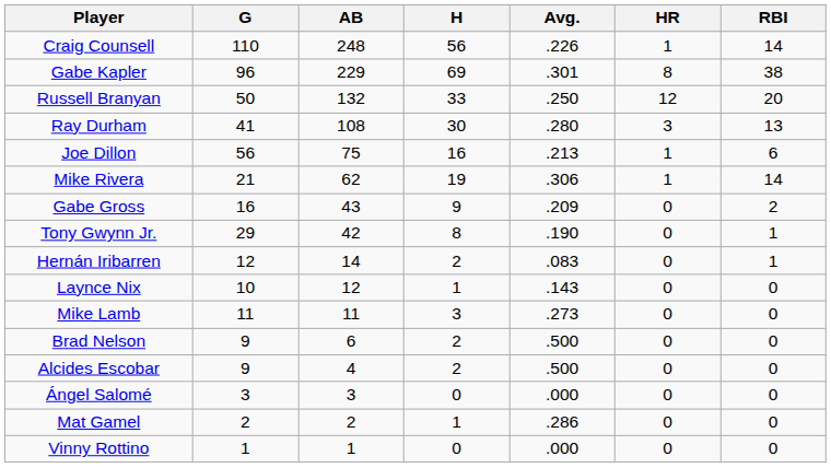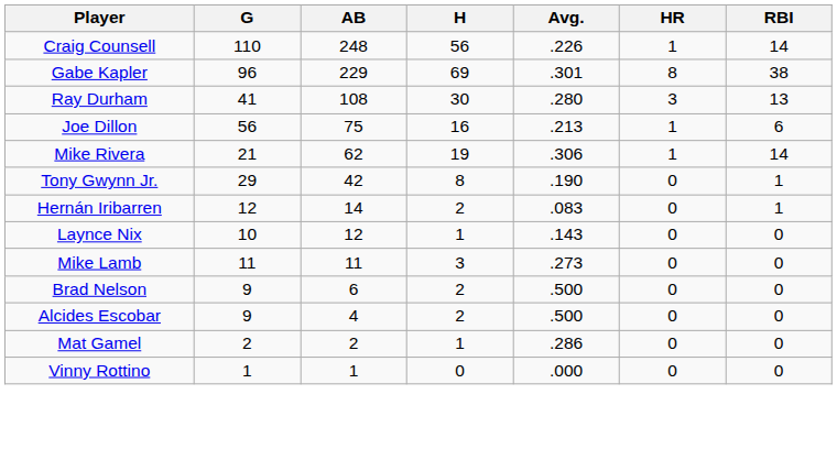- row: Russell Branyan | 50 | 132 | 33 | .250 | 12 | 20
- row: Gabe Gross | 16 | 43 | 9 | .209 | 0 | 2
- row: Ángel Salomé | 3 | 3 | 0 | .000 | 0 | 0
